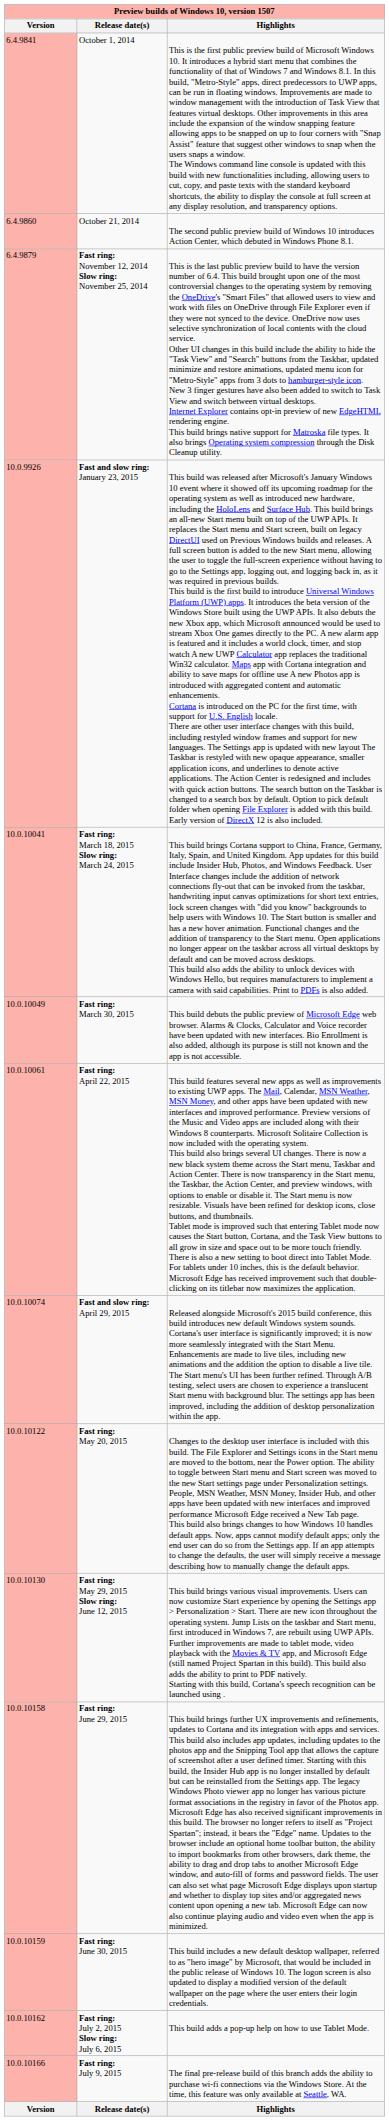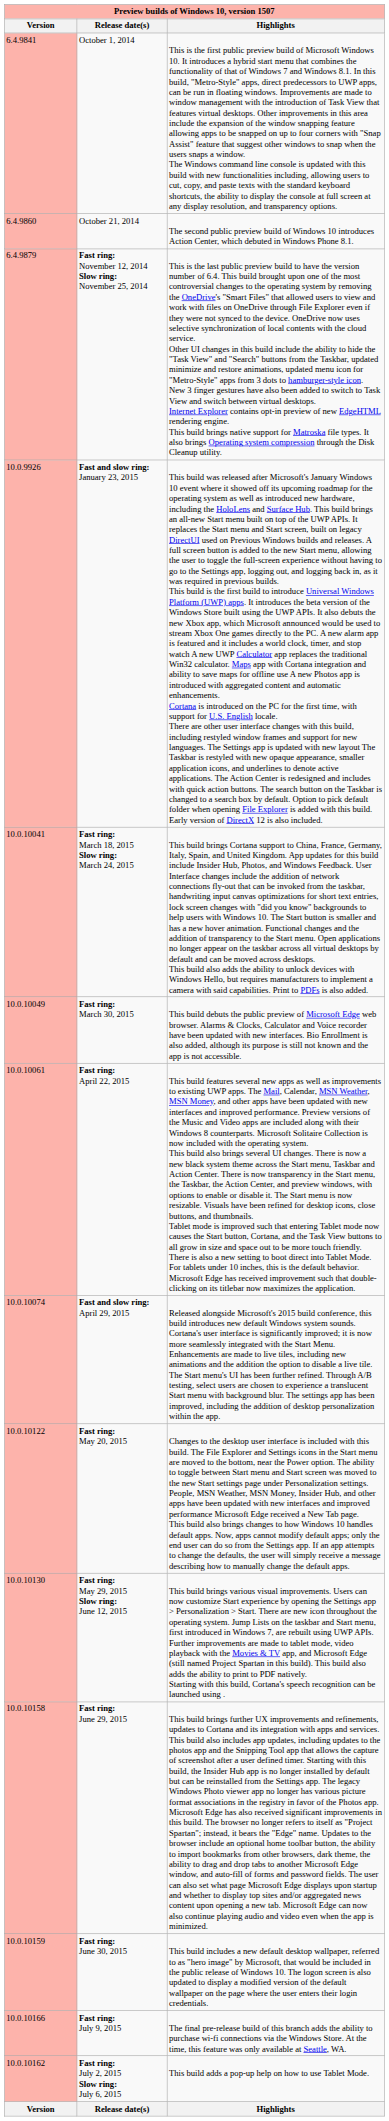rows swapped: Fast ring: July 2, 2015 Slow ring: July 6, 2015 <-> Fast ring: July 9, 2015
